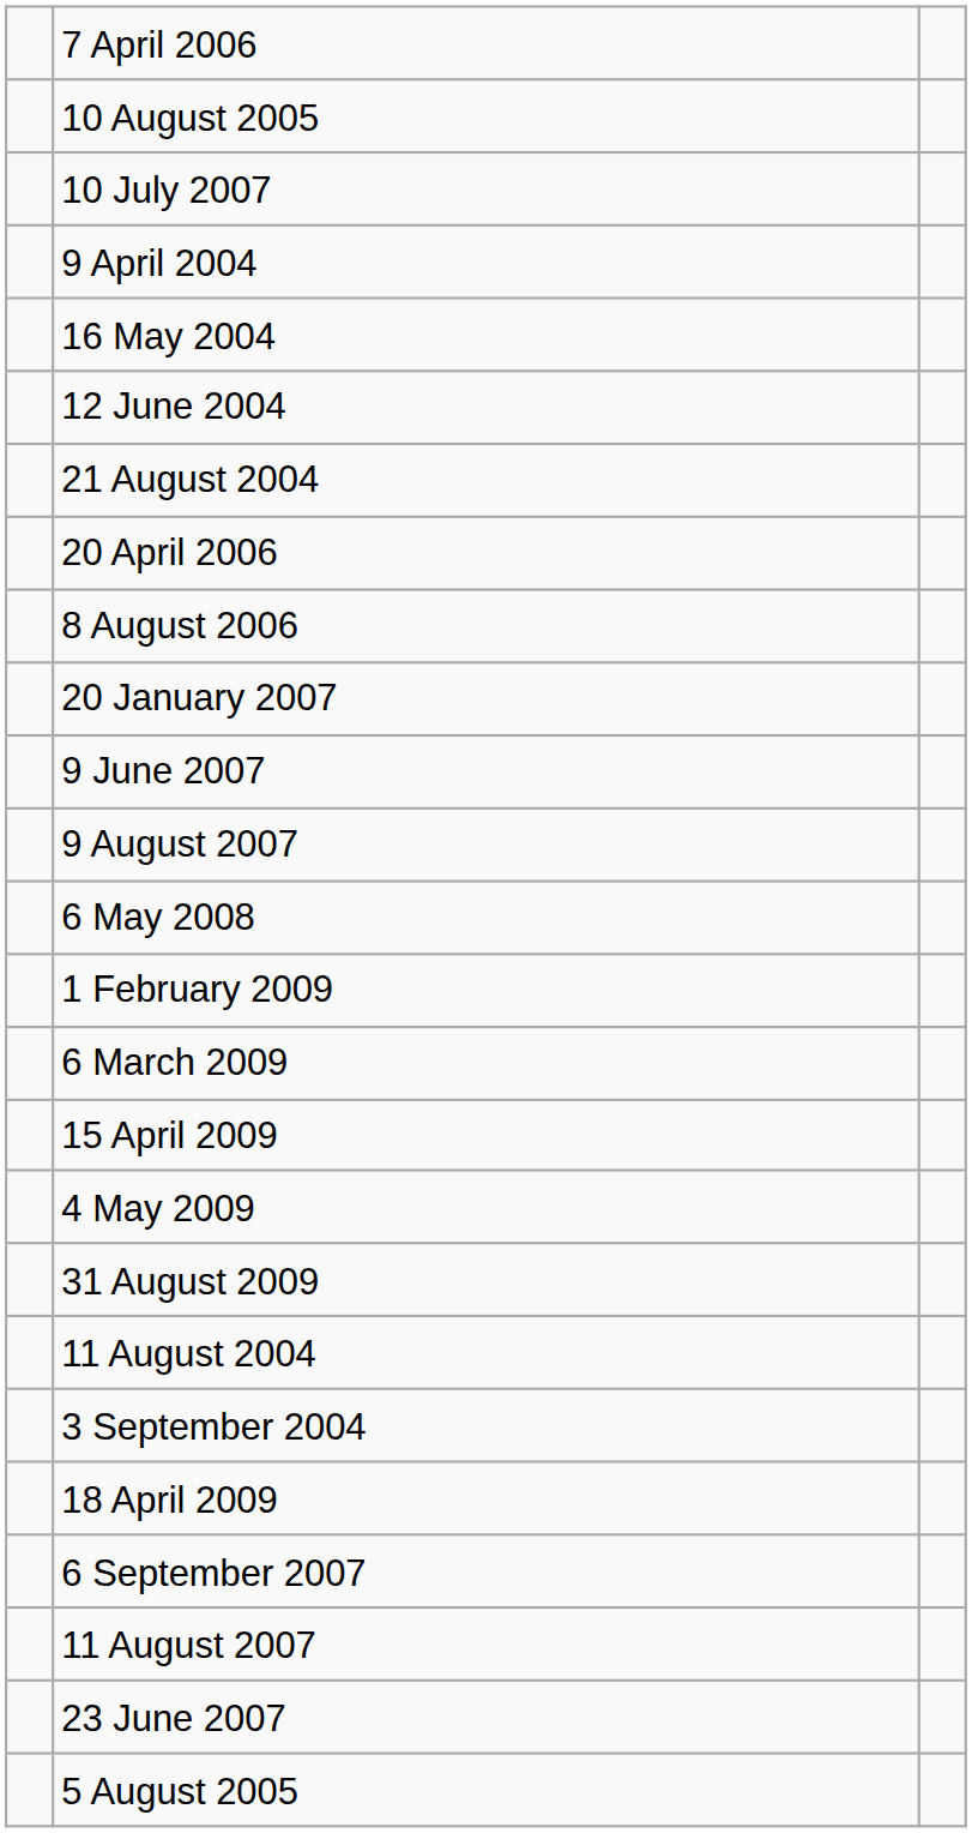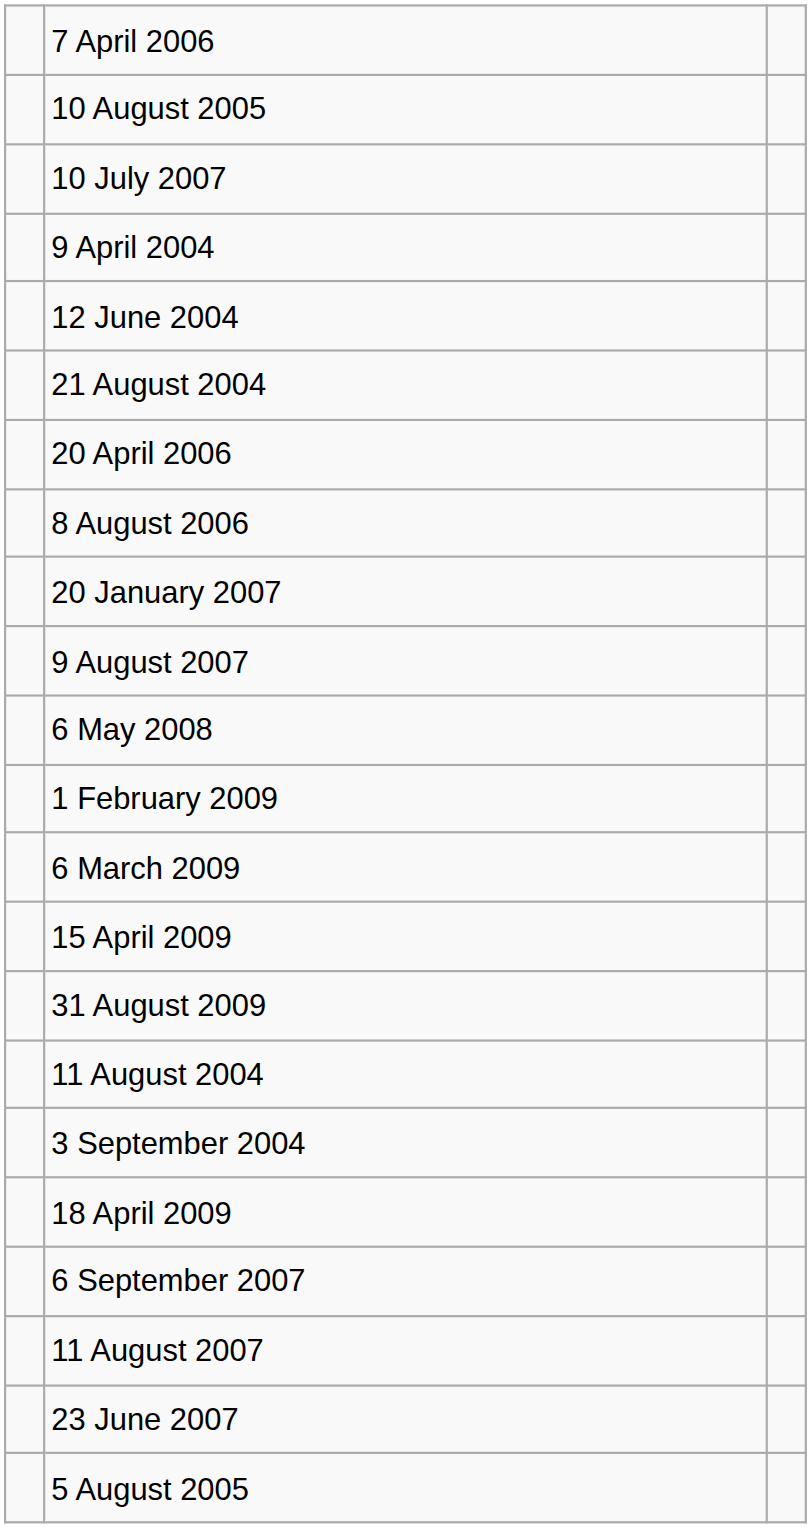- row: 16 May 2004
- row: 9 June 2007
- row: 4 May 2009
